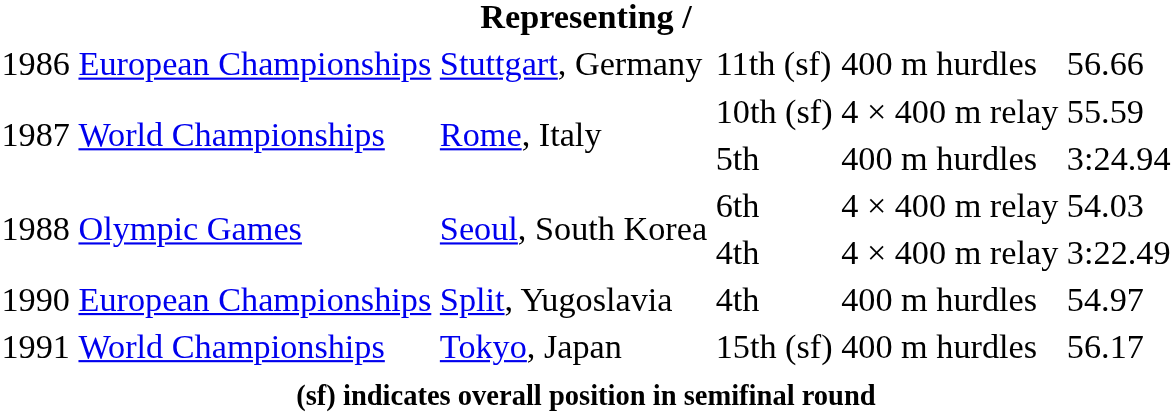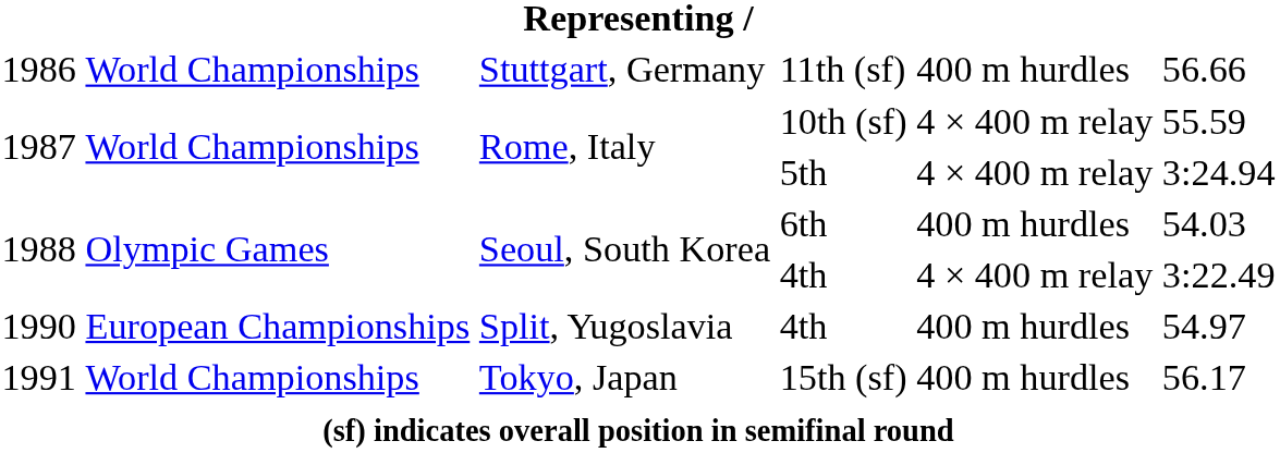11th (sf) | column 2: European Championships -> World Championships
5th | column 5: 400 m hurdles -> 4 × 400 m relay
6th | column 5: 4 × 400 m relay -> 400 m hurdles
